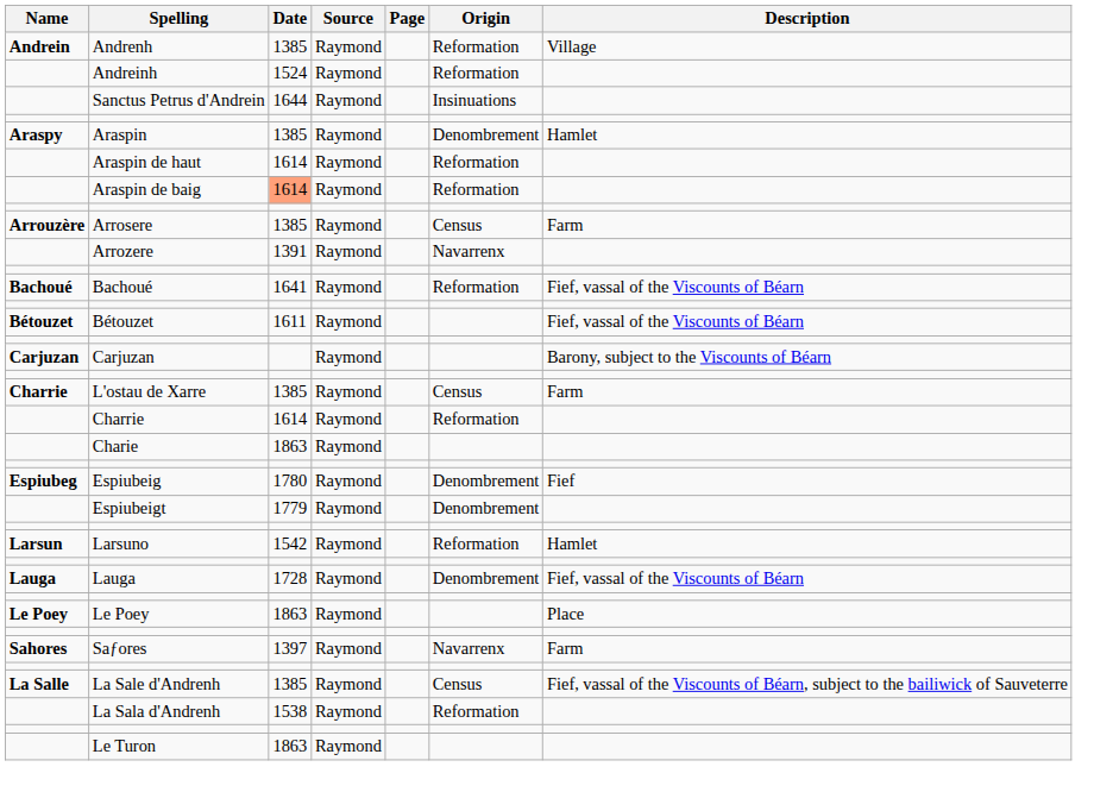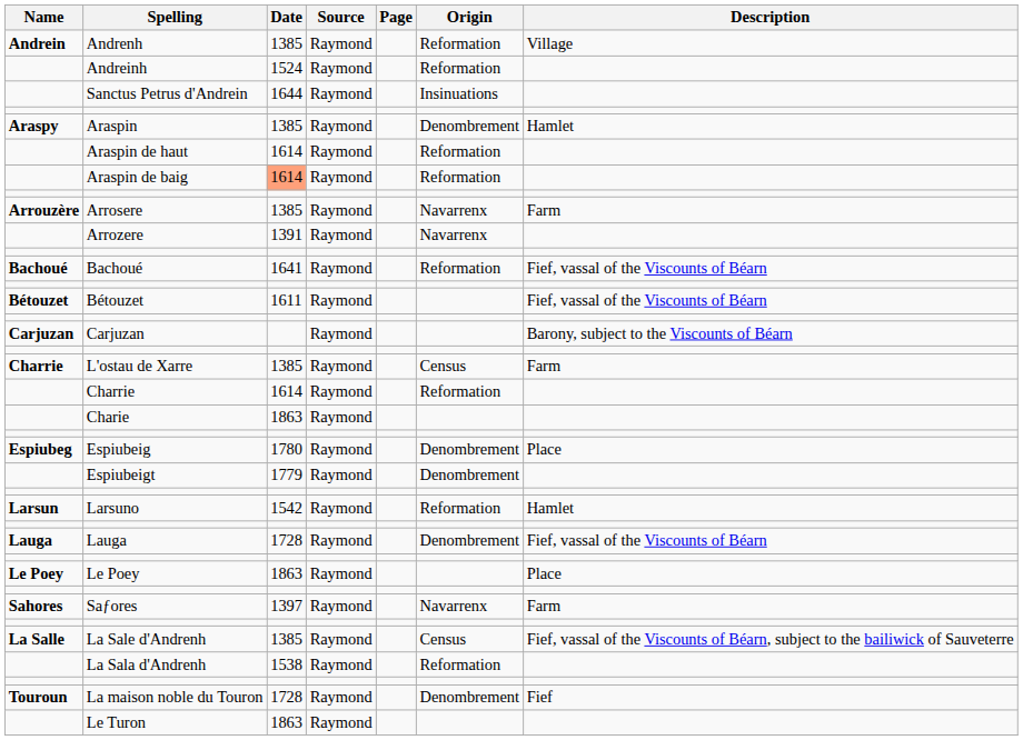Arrosere | Origin: Census -> Navarrenx
Espiubeig | Description: Fief -> Place
+ row: Touroun | La maison noble du Touron | 1728 | Raymond | Denombrement | Fief
